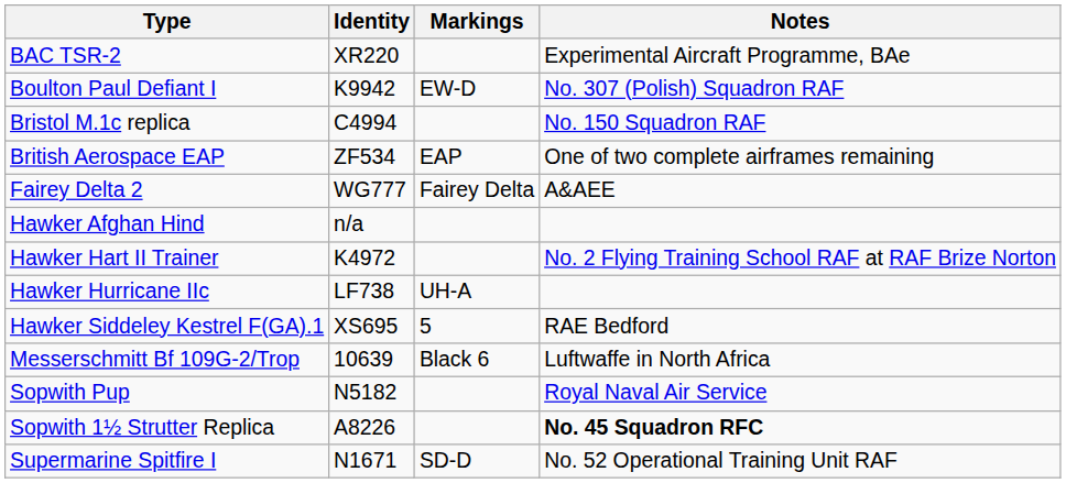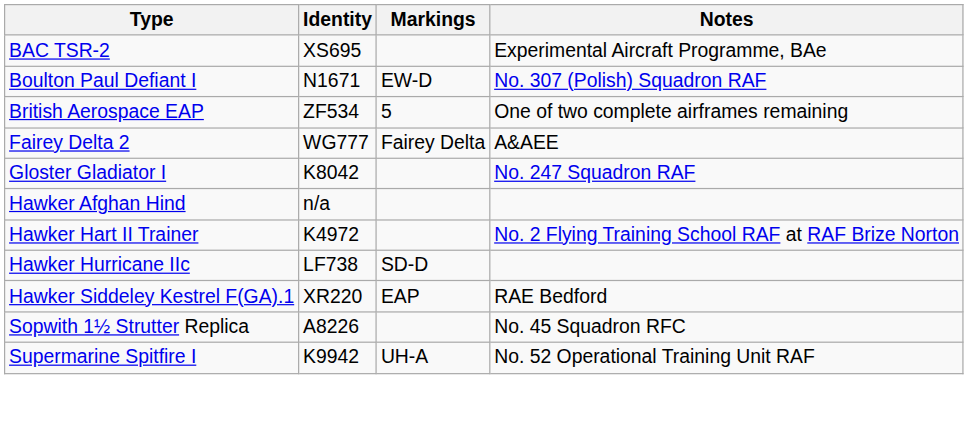BAC TSR-2 | Identity: XR220 -> XS695
Boulton Paul Defiant I | Identity: K9942 -> N1671
- row: Bristol M.1c replica | C4994 | No. 150 Squadron RAF
British Aerospace EAP | Markings: EAP -> 5
+ row: Gloster Gladiator I | K8042 | No. 247 Squadron RAF
Hawker Hurricane IIc | Markings: UH-A -> SD-D
Hawker Siddeley Kestrel F(GA).1 | Identity: XS695 -> XR220
Hawker Siddeley Kestrel F(GA).1 | Markings: 5 -> EAP
- row: Messerschmitt Bf 109G-2/Trop | 10639 | Black 6 | Luftwaffe in North Africa
- row: Sopwith Pup | N5182 | Royal Naval Air Service
Sopwith 1½ Strutter Replica | Notes: bold -> normal
Supermarine Spitfire I | Identity: N1671 -> K9942
Supermarine Spitfire I | Markings: SD-D -> UH-A
